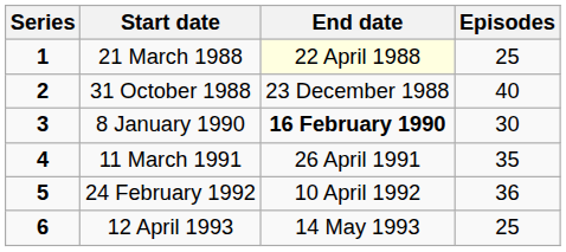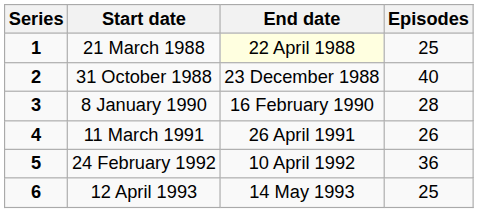8 January 1990 | End date: bold -> normal
8 January 1990 | Episodes: 30 -> 28
11 March 1991 | Episodes: 35 -> 26
